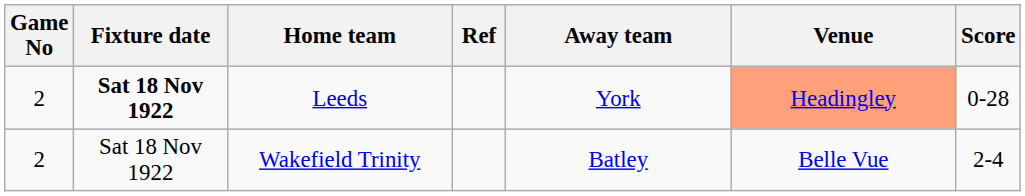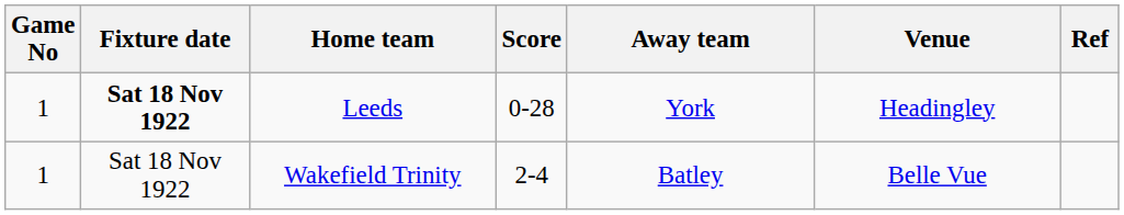columns swapped: Score <-> Ref
Leeds | Game No: 2 -> 1
Leeds | Venue: lightsalmon background -> no background
Wakefield Trinity | Game No: 2 -> 1
